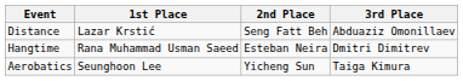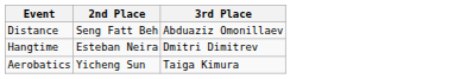- column: 1st Place | Lazar Krstić | Rana Muhammad Usman Saeed | Seunghoon Lee
